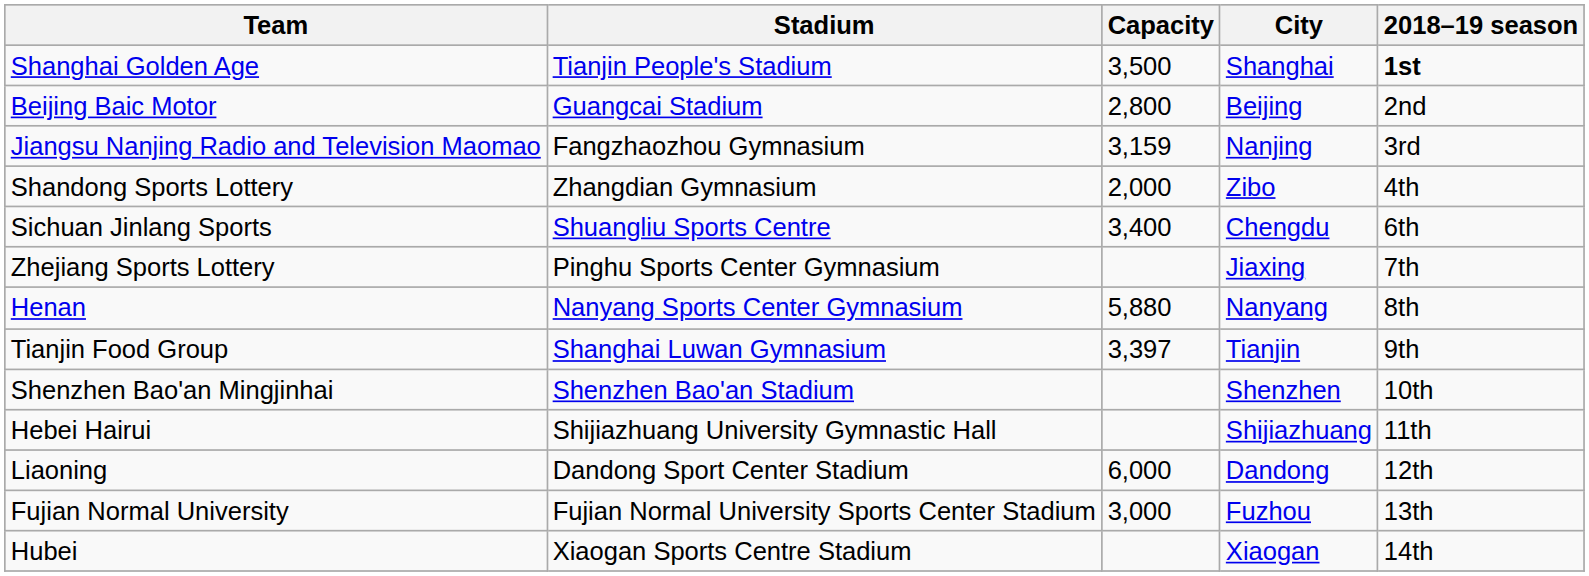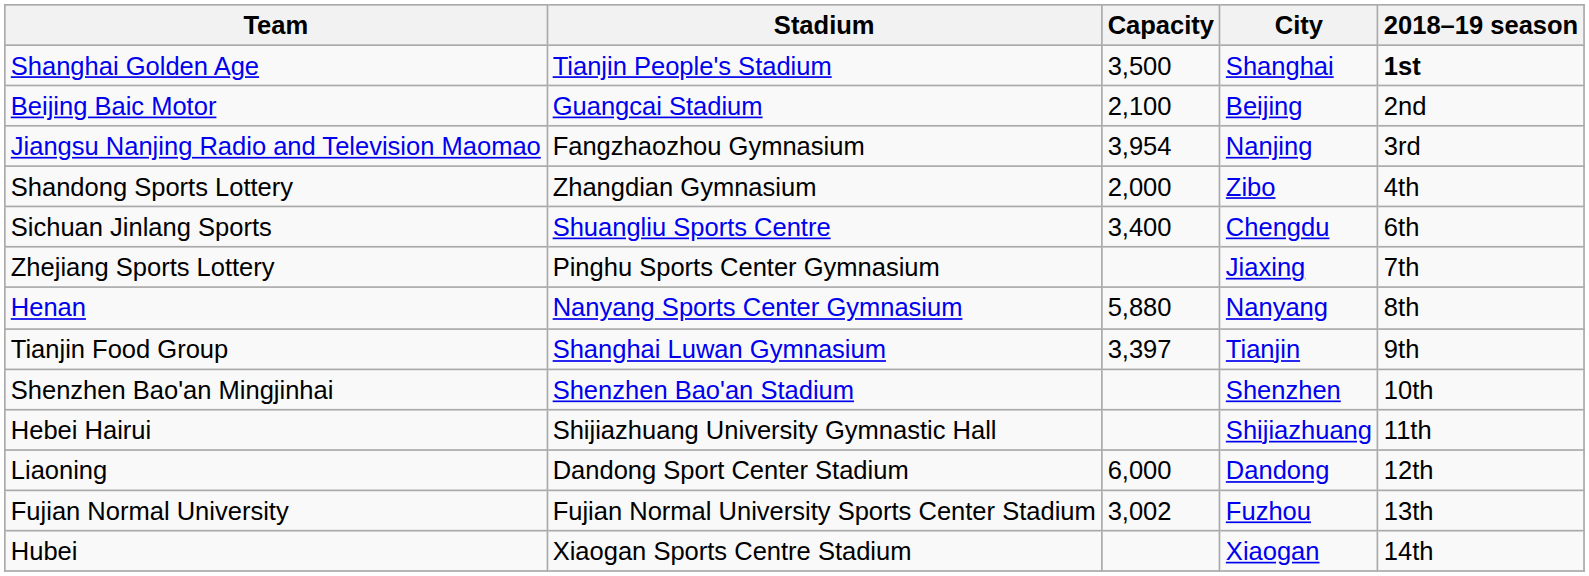Beijing Baic Motor | Capacity: 2,800 -> 2,100
Jiangsu Nanjing Radio and Television Maomao | Capacity: 3,159 -> 3,954
Fujian Normal University | Capacity: 3,000 -> 3,002
